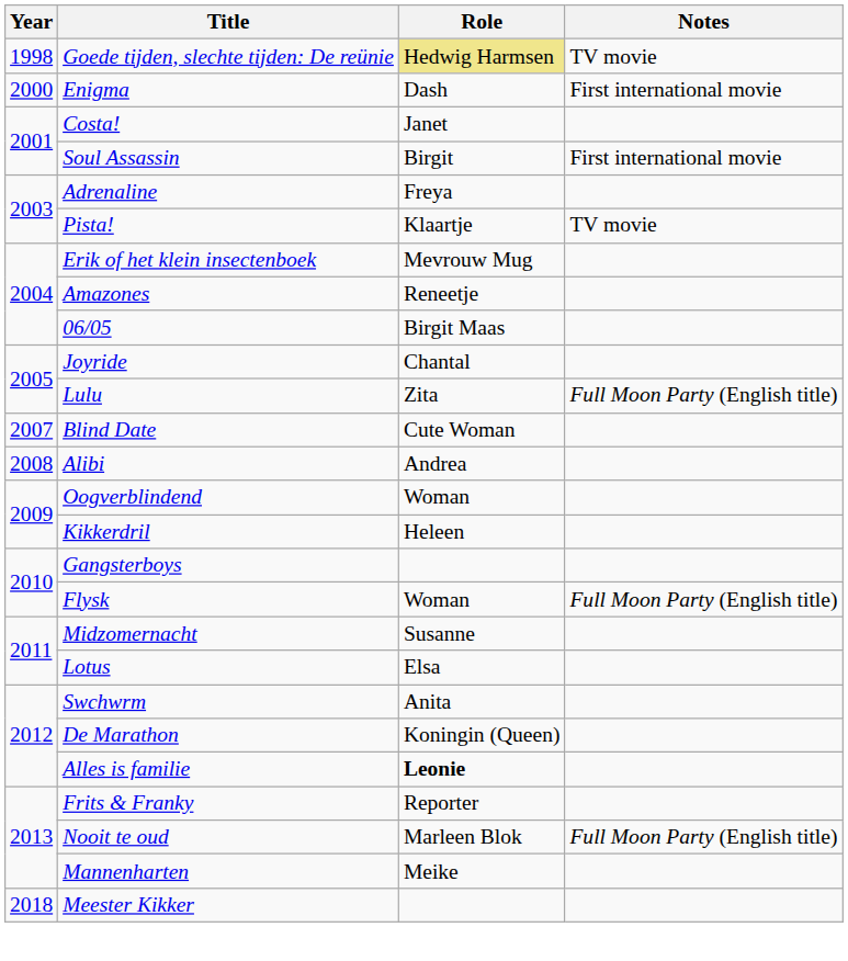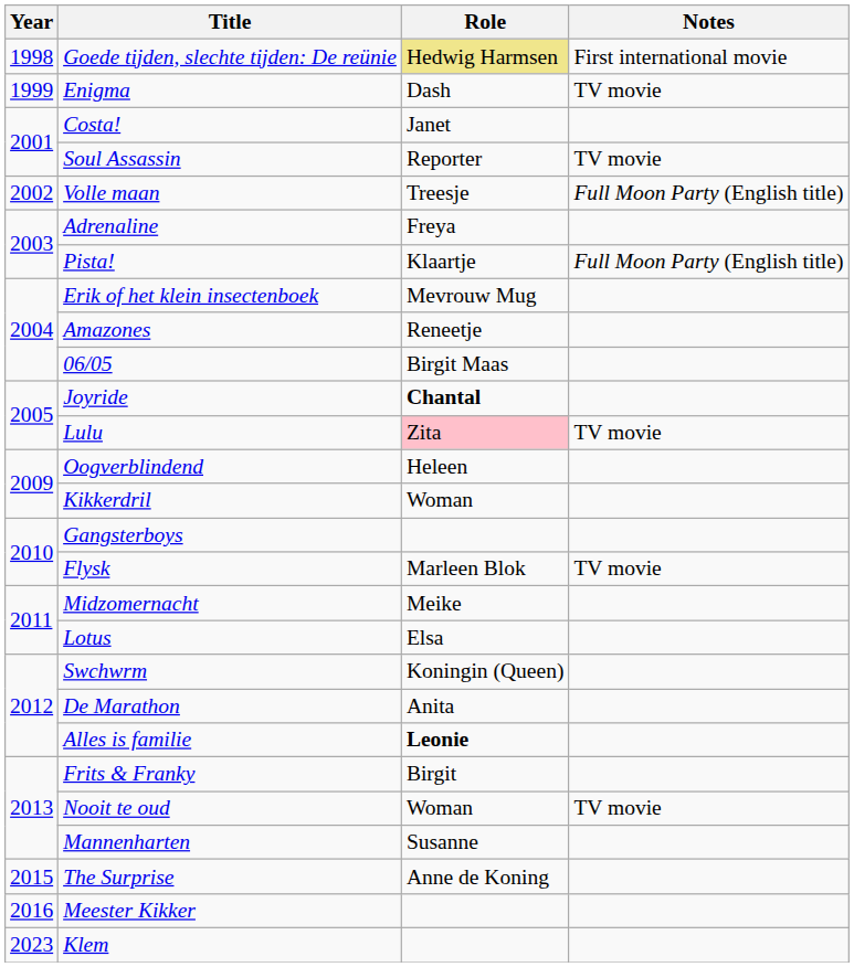Goede tijden, slechte tijden: De reünie | Notes: TV movie -> First international movie
Enigma | Year: 2000 -> 1999
Enigma | Notes: First international movie -> TV movie
Soul Assassin | Role: Birgit -> Reporter
Soul Assassin | Notes: First international movie -> TV movie
+ row: 2002 | Volle maan | Treesje | Full Moon Party (English title)
Pista! | Notes: TV movie -> Full Moon Party (English title)
Joyride | Role: normal -> bold
Lulu | Role: no background -> pink background
Lulu | Notes: Full Moon Party (English title) -> TV movie
- row: 2007 | Blind Date | Cute Woman
- row: 2008 | Alibi | Andrea
Oogverblindend | Role: Woman -> Heleen
Kikkerdril | Role: Heleen -> Woman
Flysk | Role: Woman -> Marleen Blok
Flysk | Notes: Full Moon Party (English title) -> TV movie
Midzomernacht | Role: Susanne -> Meike
Swchwrm | Role: Anita -> Koningin (Queen)
De Marathon | Role: Koningin (Queen) -> Anita
Frits & Franky | Role: Reporter -> Birgit
Nooit te oud | Role: Marleen Blok -> Woman
Nooit te oud | Notes: Full Moon Party (English title) -> TV movie
Mannenharten | Role: Meike -> Susanne
+ row: 2015 | The Surprise | Anne de Koning
Meester Kikker | Year: 2018 -> 2016
+ row: 2023 | Klem
